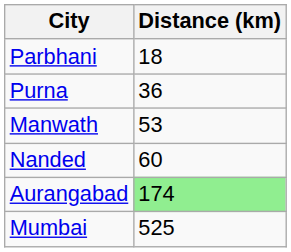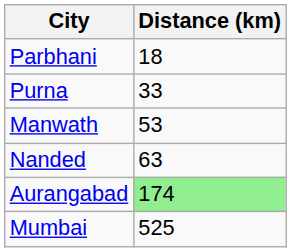Purna | Distance (km): 36 -> 33
Nanded | Distance (km): 60 -> 63
